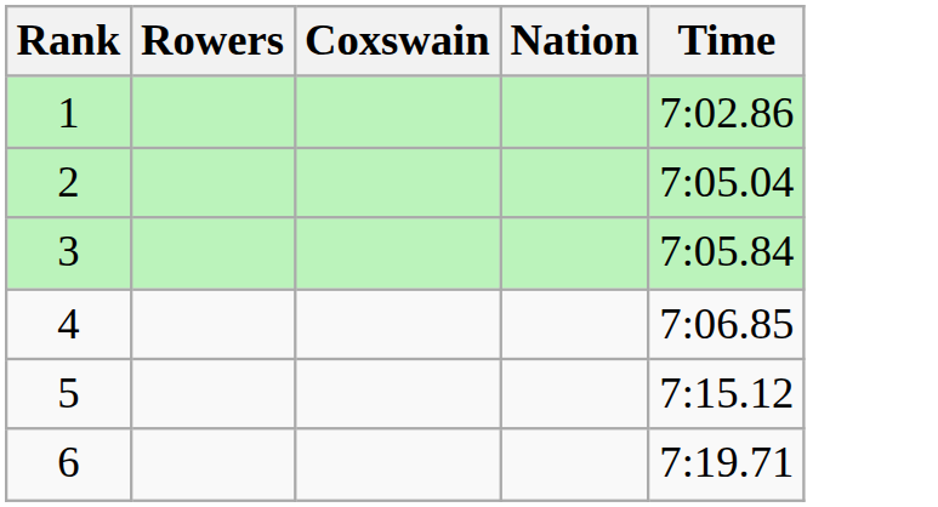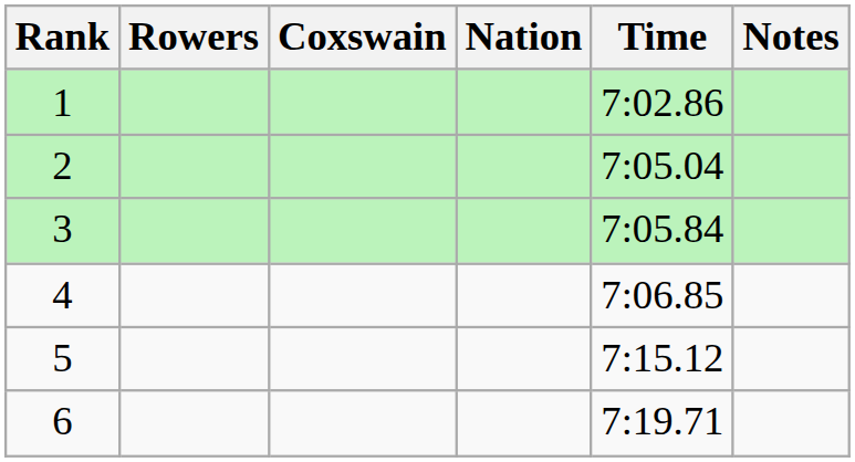+ column: Notes
